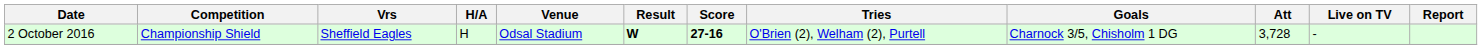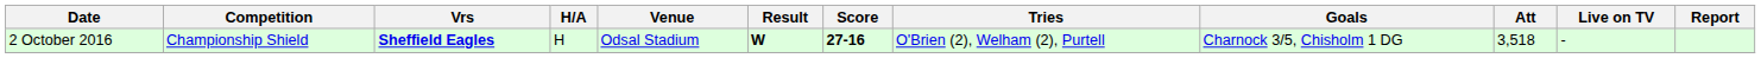2 October 2016 | Vrs: normal -> bold
2 October 2016 | Att: 3,728 -> 3,518
